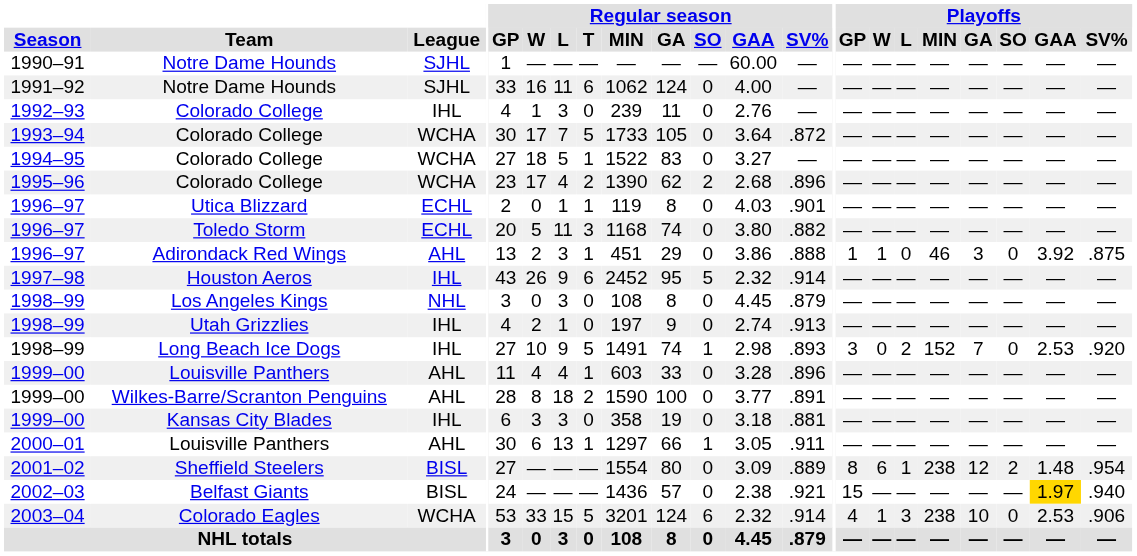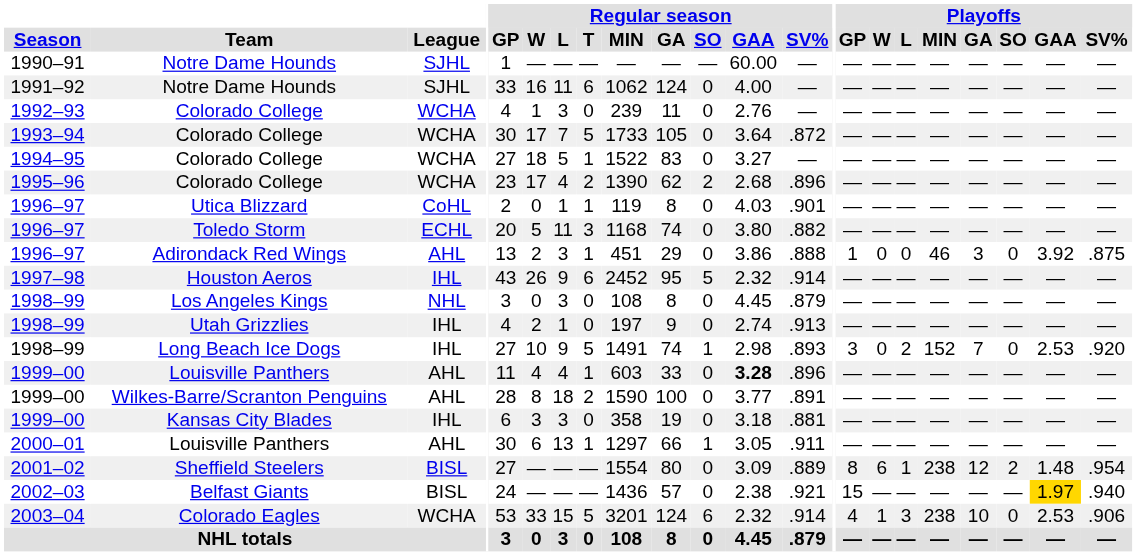1992–93 / Colorado College | League: IHL -> WCHA
Utica Blizzard | League: ECHL -> CoHL
Adirondack Red Wings | Playoffs / W: 1 -> 0
1999–00 / Louisville Panthers | Regular season / GAA: normal -> bold
